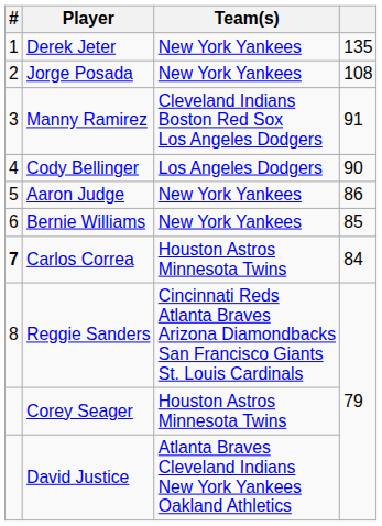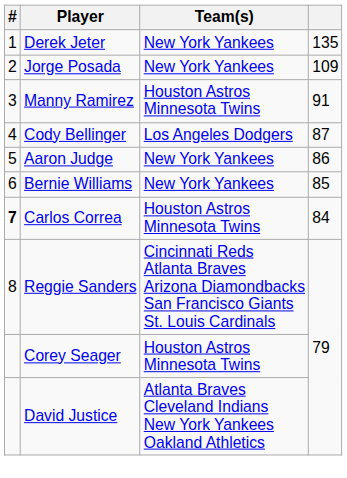Jorge Posada | column 4: 108 -> 109
Manny Ramirez | Team(s): Cleveland Indians Boston Red Sox Los Angeles Dodgers -> Houston Astros Minnesota Twins
Cody Bellinger | column 4: 90 -> 87
